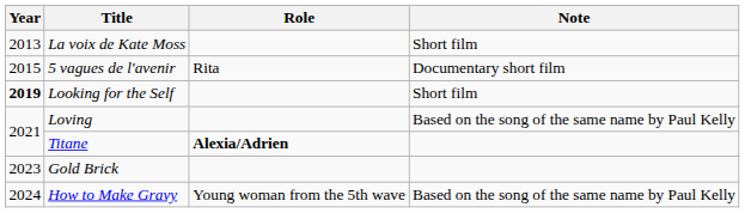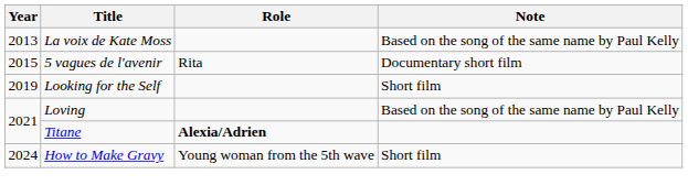La voix de Kate Moss | Note: Short film -> Based on the song of the same name by Paul Kelly
Looking for the Self | Year: bold -> normal
- row: 2023 | Gold Brick
How to Make Gravy | Note: Based on the song of the same name by Paul Kelly -> Short film
